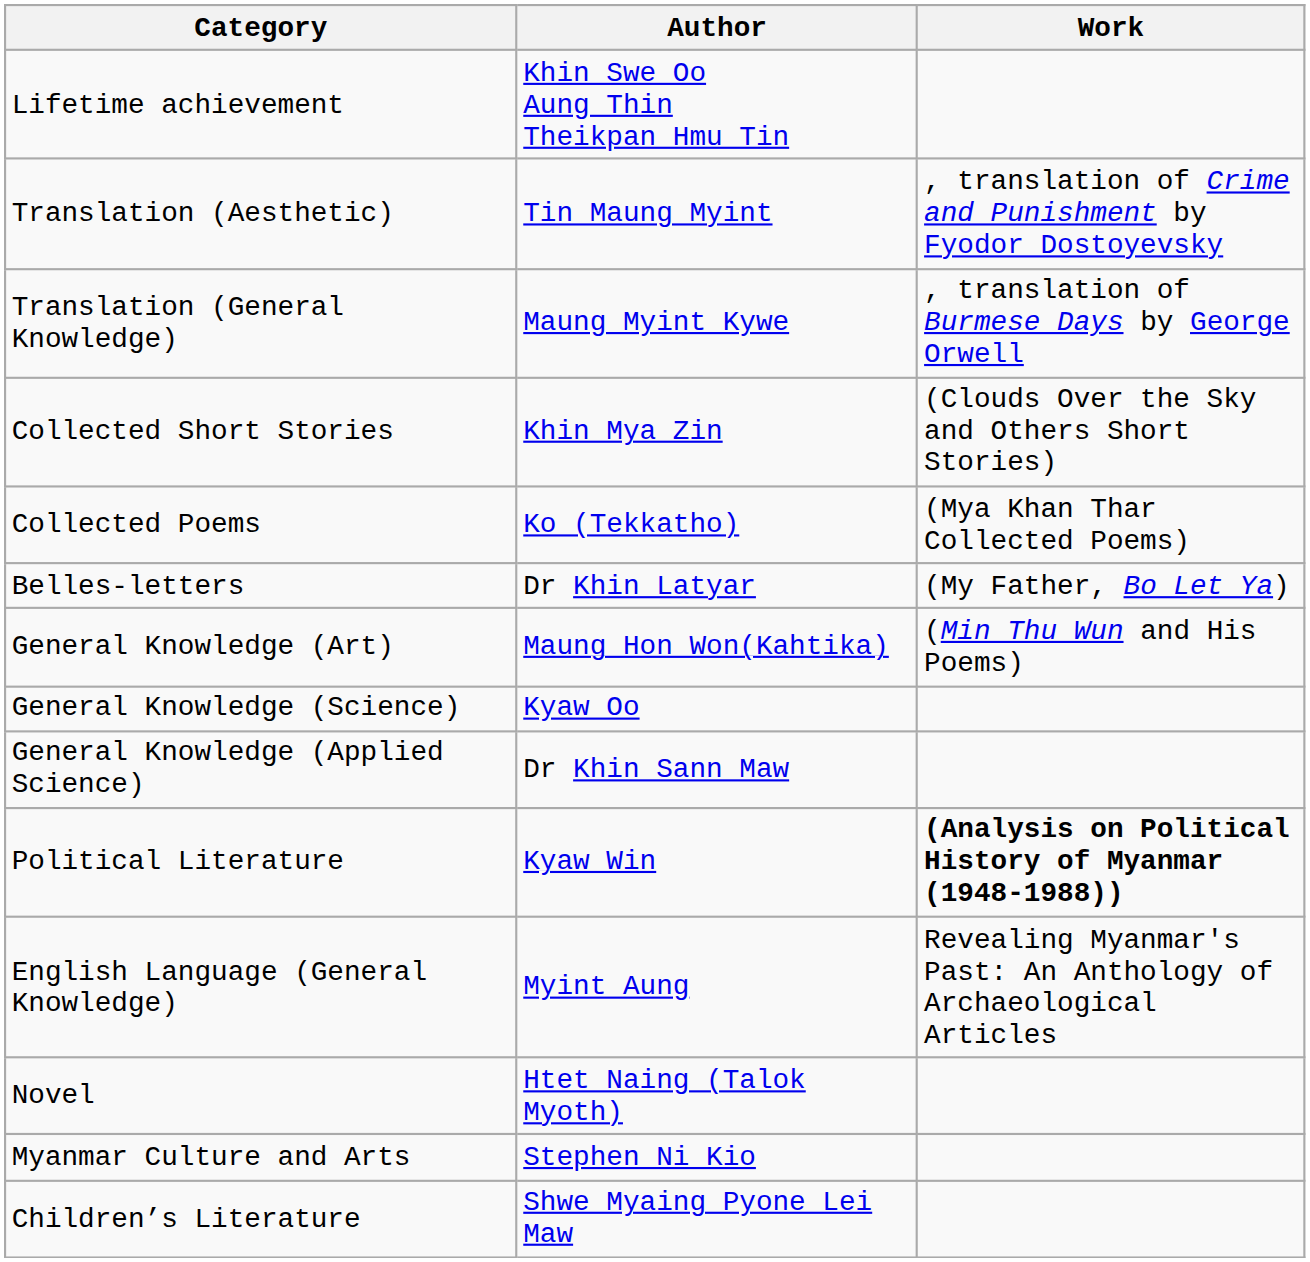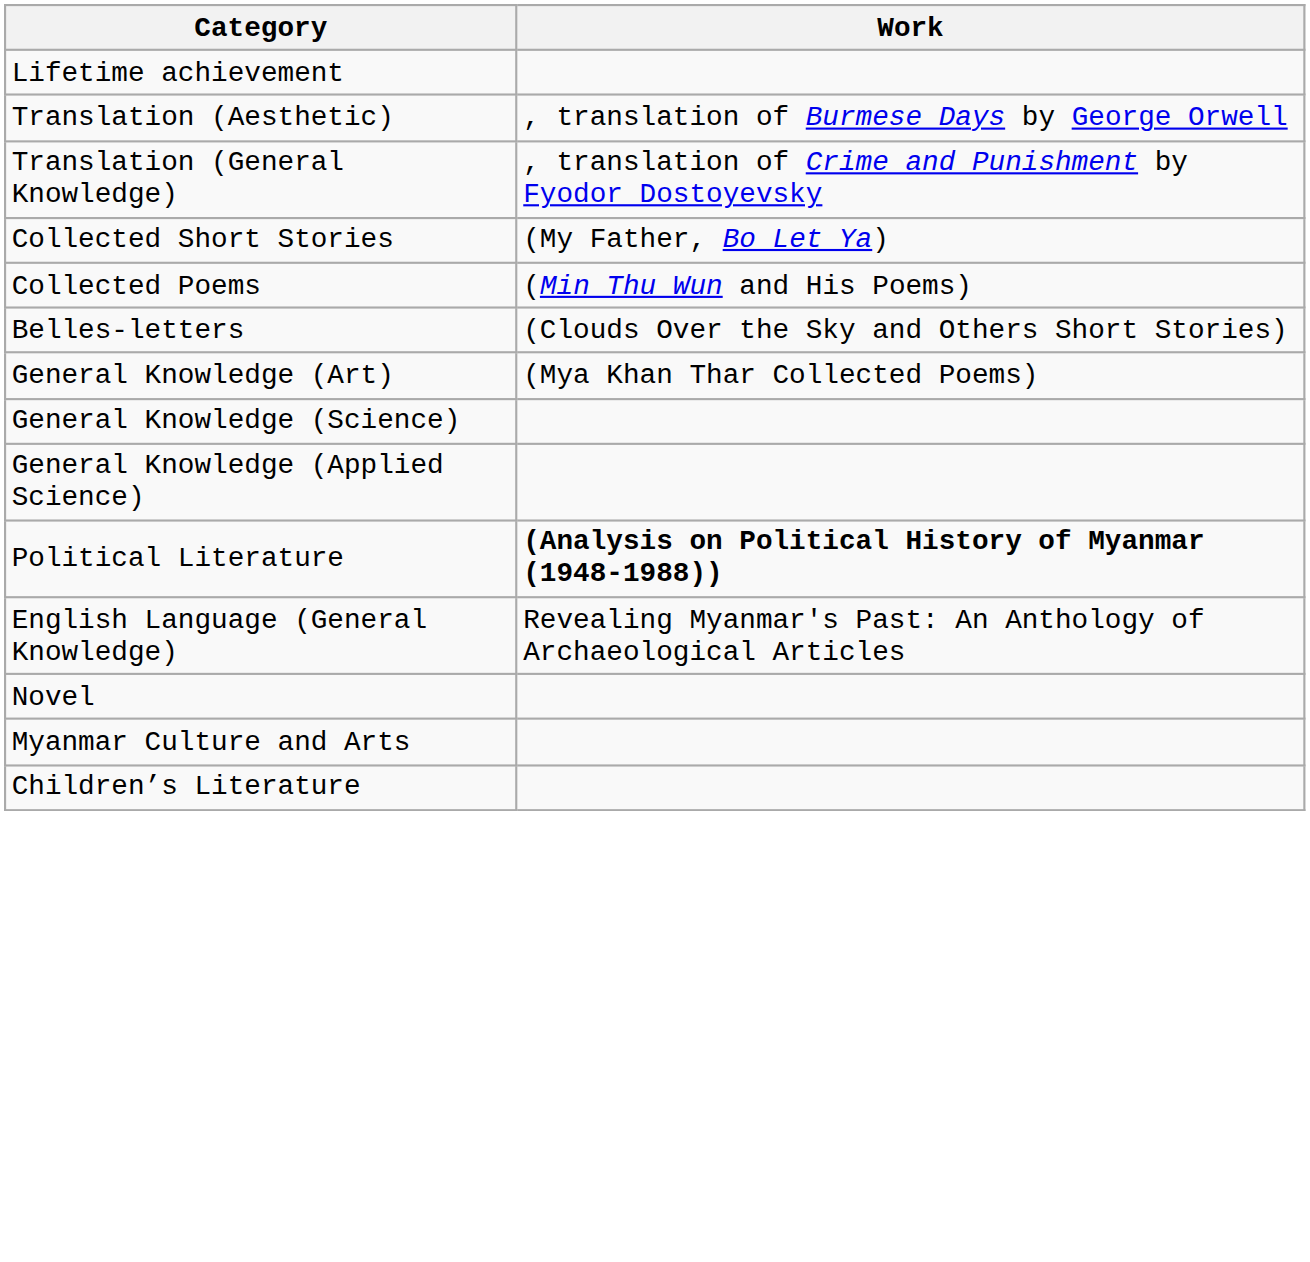- column: Author | Khin Swe Oo Aung Thin Theikpan Hmu Tin | Tin Maung Myint | Maung Myint Kywe | Khin Mya Zin | Ko (Tekkatho) | Dr Khin Latyar | Maung Hon Won(Kahtika) | Kyaw Oo | Dr Khin Sann Maw | Kyaw Win | Myint Aung | Htet Naing (Talok Myoth) | Stephen Ni Kio | Shwe Myaing Pyone Lei Maw
Translation (Aesthetic) | Work: , translation of Crime and Punishment by Fyodor Dostoyevsky -> , translation of Burmese Days by George Orwell
Translation (General Knowledge) | Work: , translation of Burmese Days by George Orwell -> , translation of Crime and Punishment by Fyodor Dostoyevsky
Collected Short Stories | Work: (Clouds Over the Sky and Others Short Stories) -> (My Father, Bo Let Ya)
Collected Poems | Work: (Mya Khan Thar Collected Poems) -> (Min Thu Wun and His Poems)
Belles-letters | Work: (My Father, Bo Let Ya) -> (Clouds Over the Sky and Others Short Stories)
General Knowledge (Art) | Work: (Min Thu Wun and His Poems) -> (Mya Khan Thar Collected Poems)
